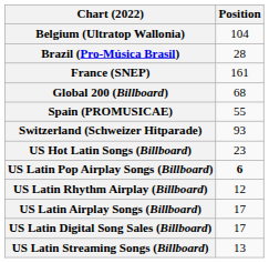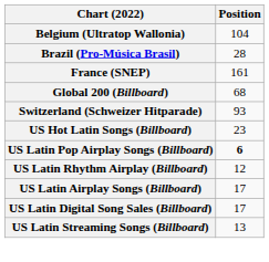- row: Spain (PROMUSICAE) | 55
